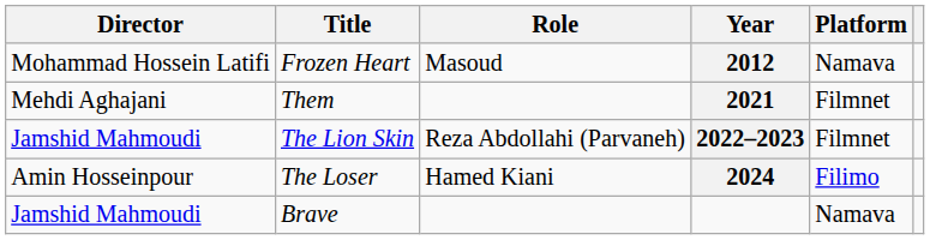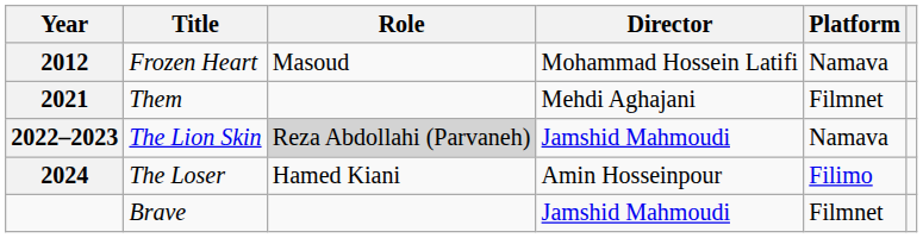columns swapped: Year <-> Director
The Lion Skin | Role: no background -> lightgrey background
The Lion Skin | Platform: Filmnet -> Namava
Brave | Platform: Namava -> Filmnet
